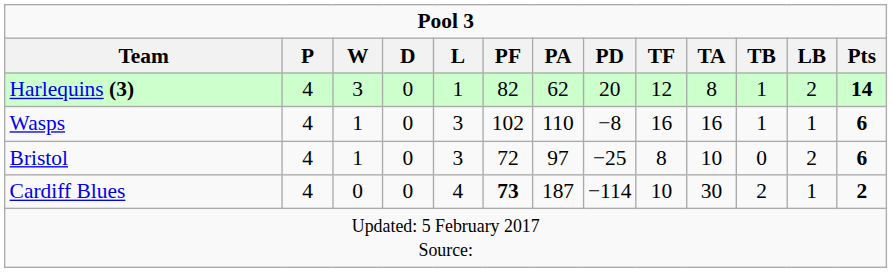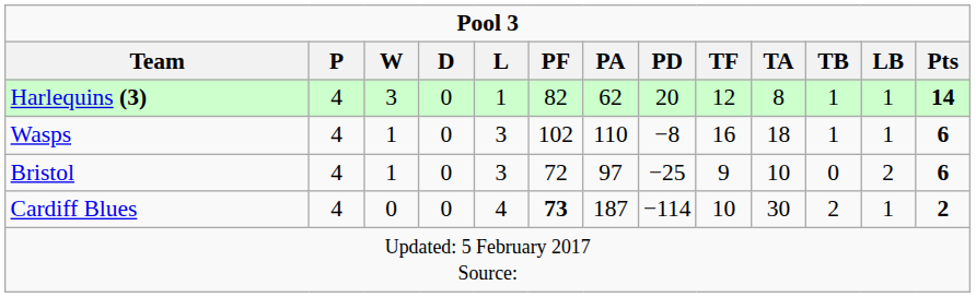Harlequins (3) | LB: 2 -> 1
Wasps | TA: 16 -> 18
Bristol | TF: 8 -> 9
